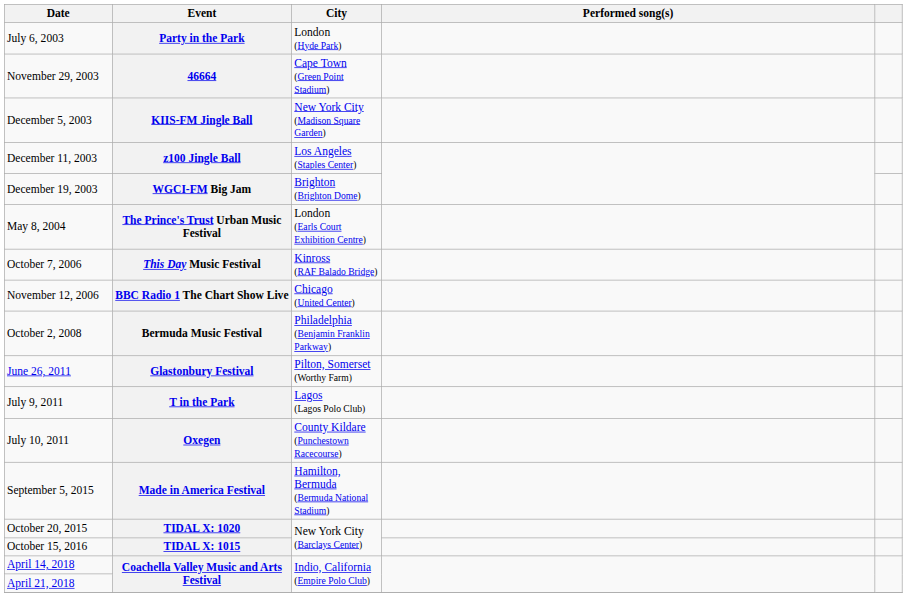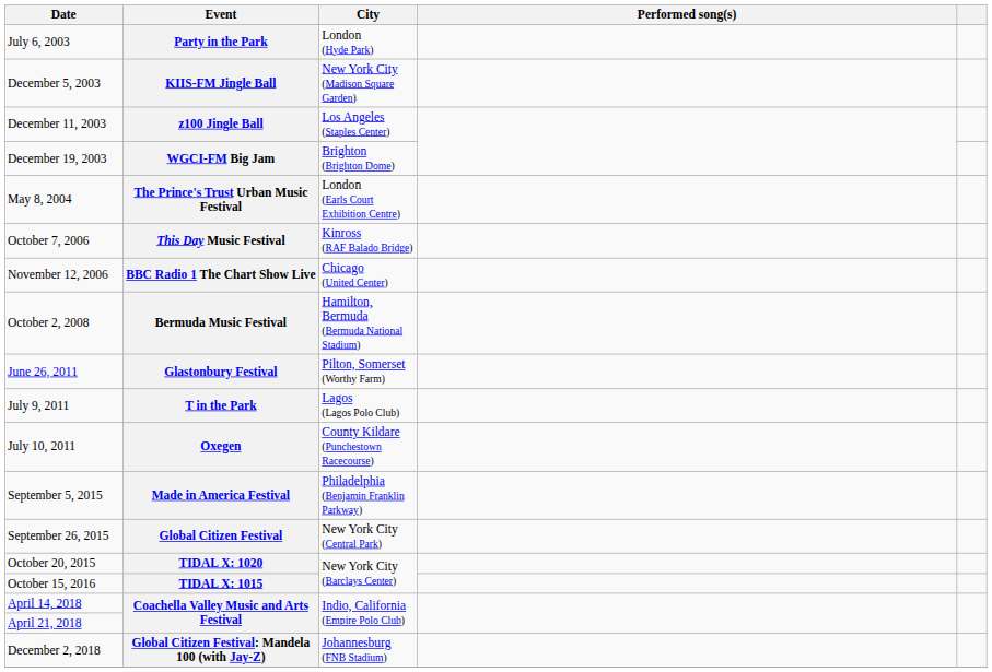- row: November 29, 2003 | 46664 | Cape Town (Green Point Stadium)
Bermuda Music Festival | City: Philadelphia (Benjamin Franklin Parkway) -> Hamilton, Bermuda (Bermuda National Stadium)
Made in America Festival | City: Hamilton, Bermuda (Bermuda National Stadium) -> Philadelphia (Benjamin Franklin Parkway)
+ row: September 26, 2015 | Global Citizen Festival | New York City (Central Park)
+ row: December 2, 2018 | Global Citizen Festival: Mandela 100 (with Jay-Z) | Johannesburg (FNB Stadium)
